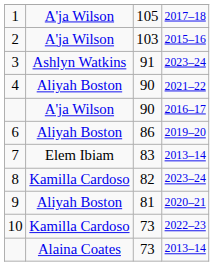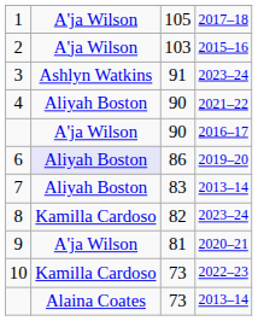6 | column 2: no background -> lavender background
7 | column 2: Elem Ibiam -> Aliyah Boston
9 | column 2: Aliyah Boston -> A'ja Wilson
